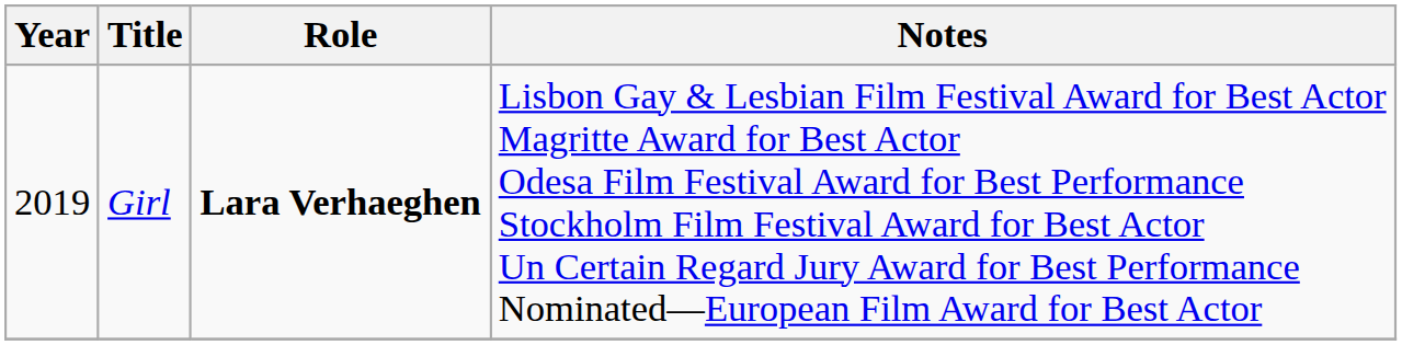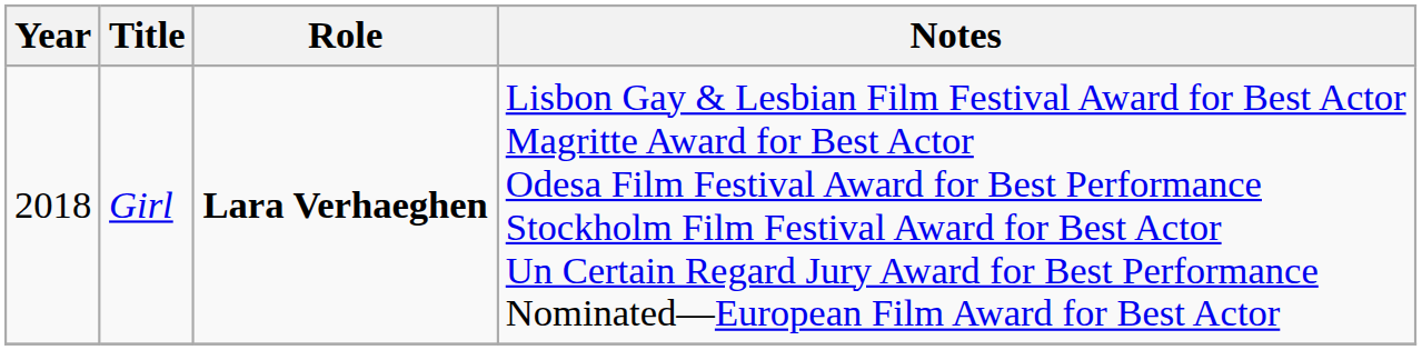Girl | Year: 2019 -> 2018
